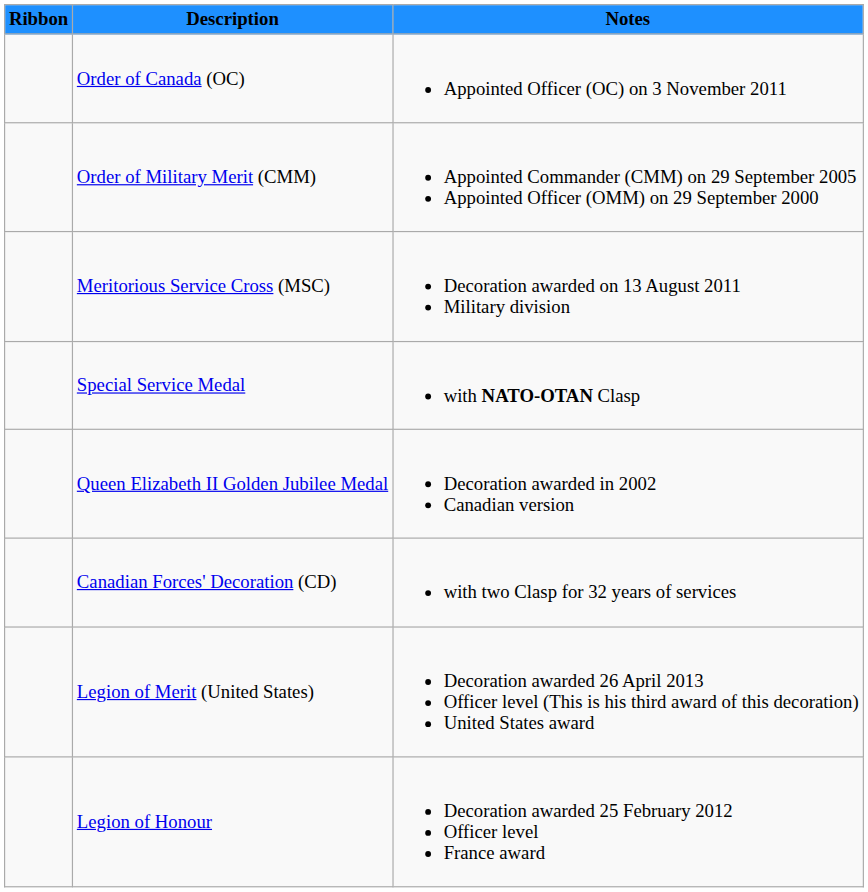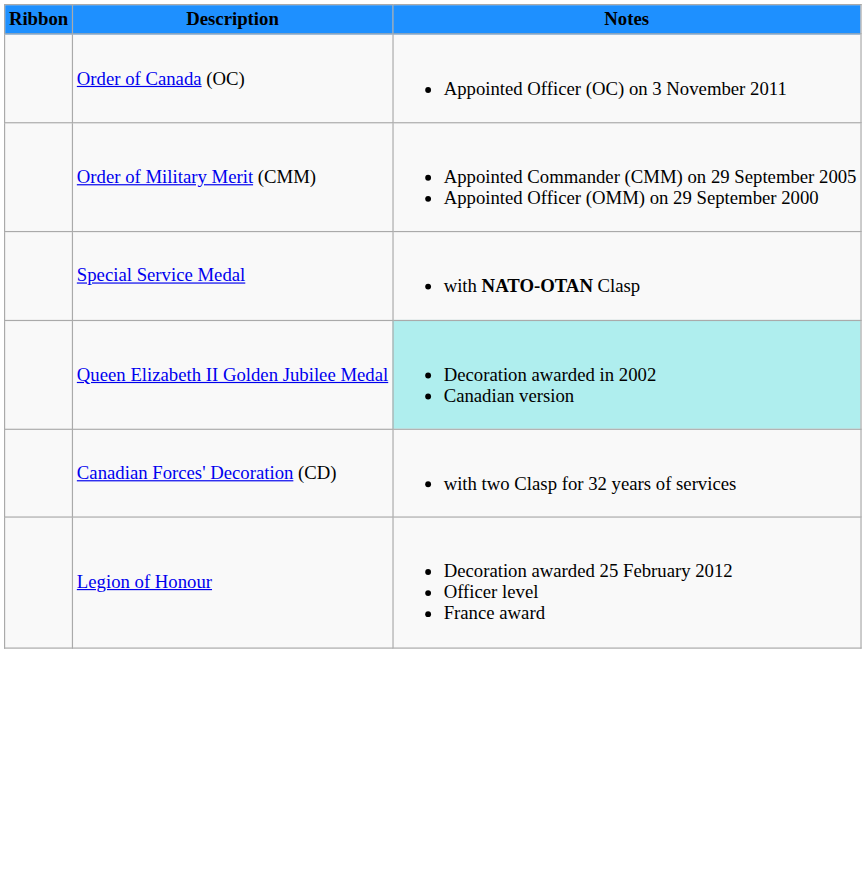- row: Meritorious Service Cross (MSC) | Decoration awarded on 13 August 2011 Military division
Queen Elizabeth II Golden Jubilee Medal | Notes: no background -> paleturquoise background
- row: Legion of Merit (United States) | Decoration awarded 26 April 2013 Officer level (This is his third award of this decoration) United States award
